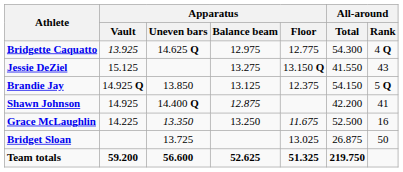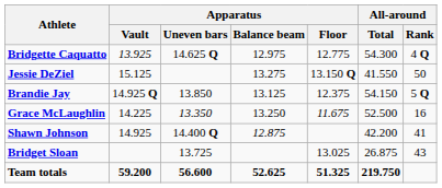Jessie DeZiel | All-around / Rank: 43 -> 50
rows swapped: Shawn Johnson <-> Grace McLaughlin
Bridget Sloan | All-around / Rank: 50 -> 43
